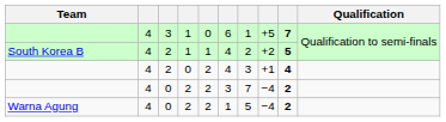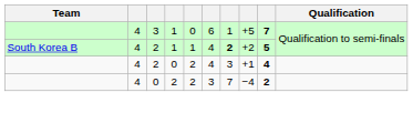South Korea B | column 7: normal -> bold
- row: Warna Agung | 4 | 0 | 2 | 2 | 1 | 5 | −4 | 2
